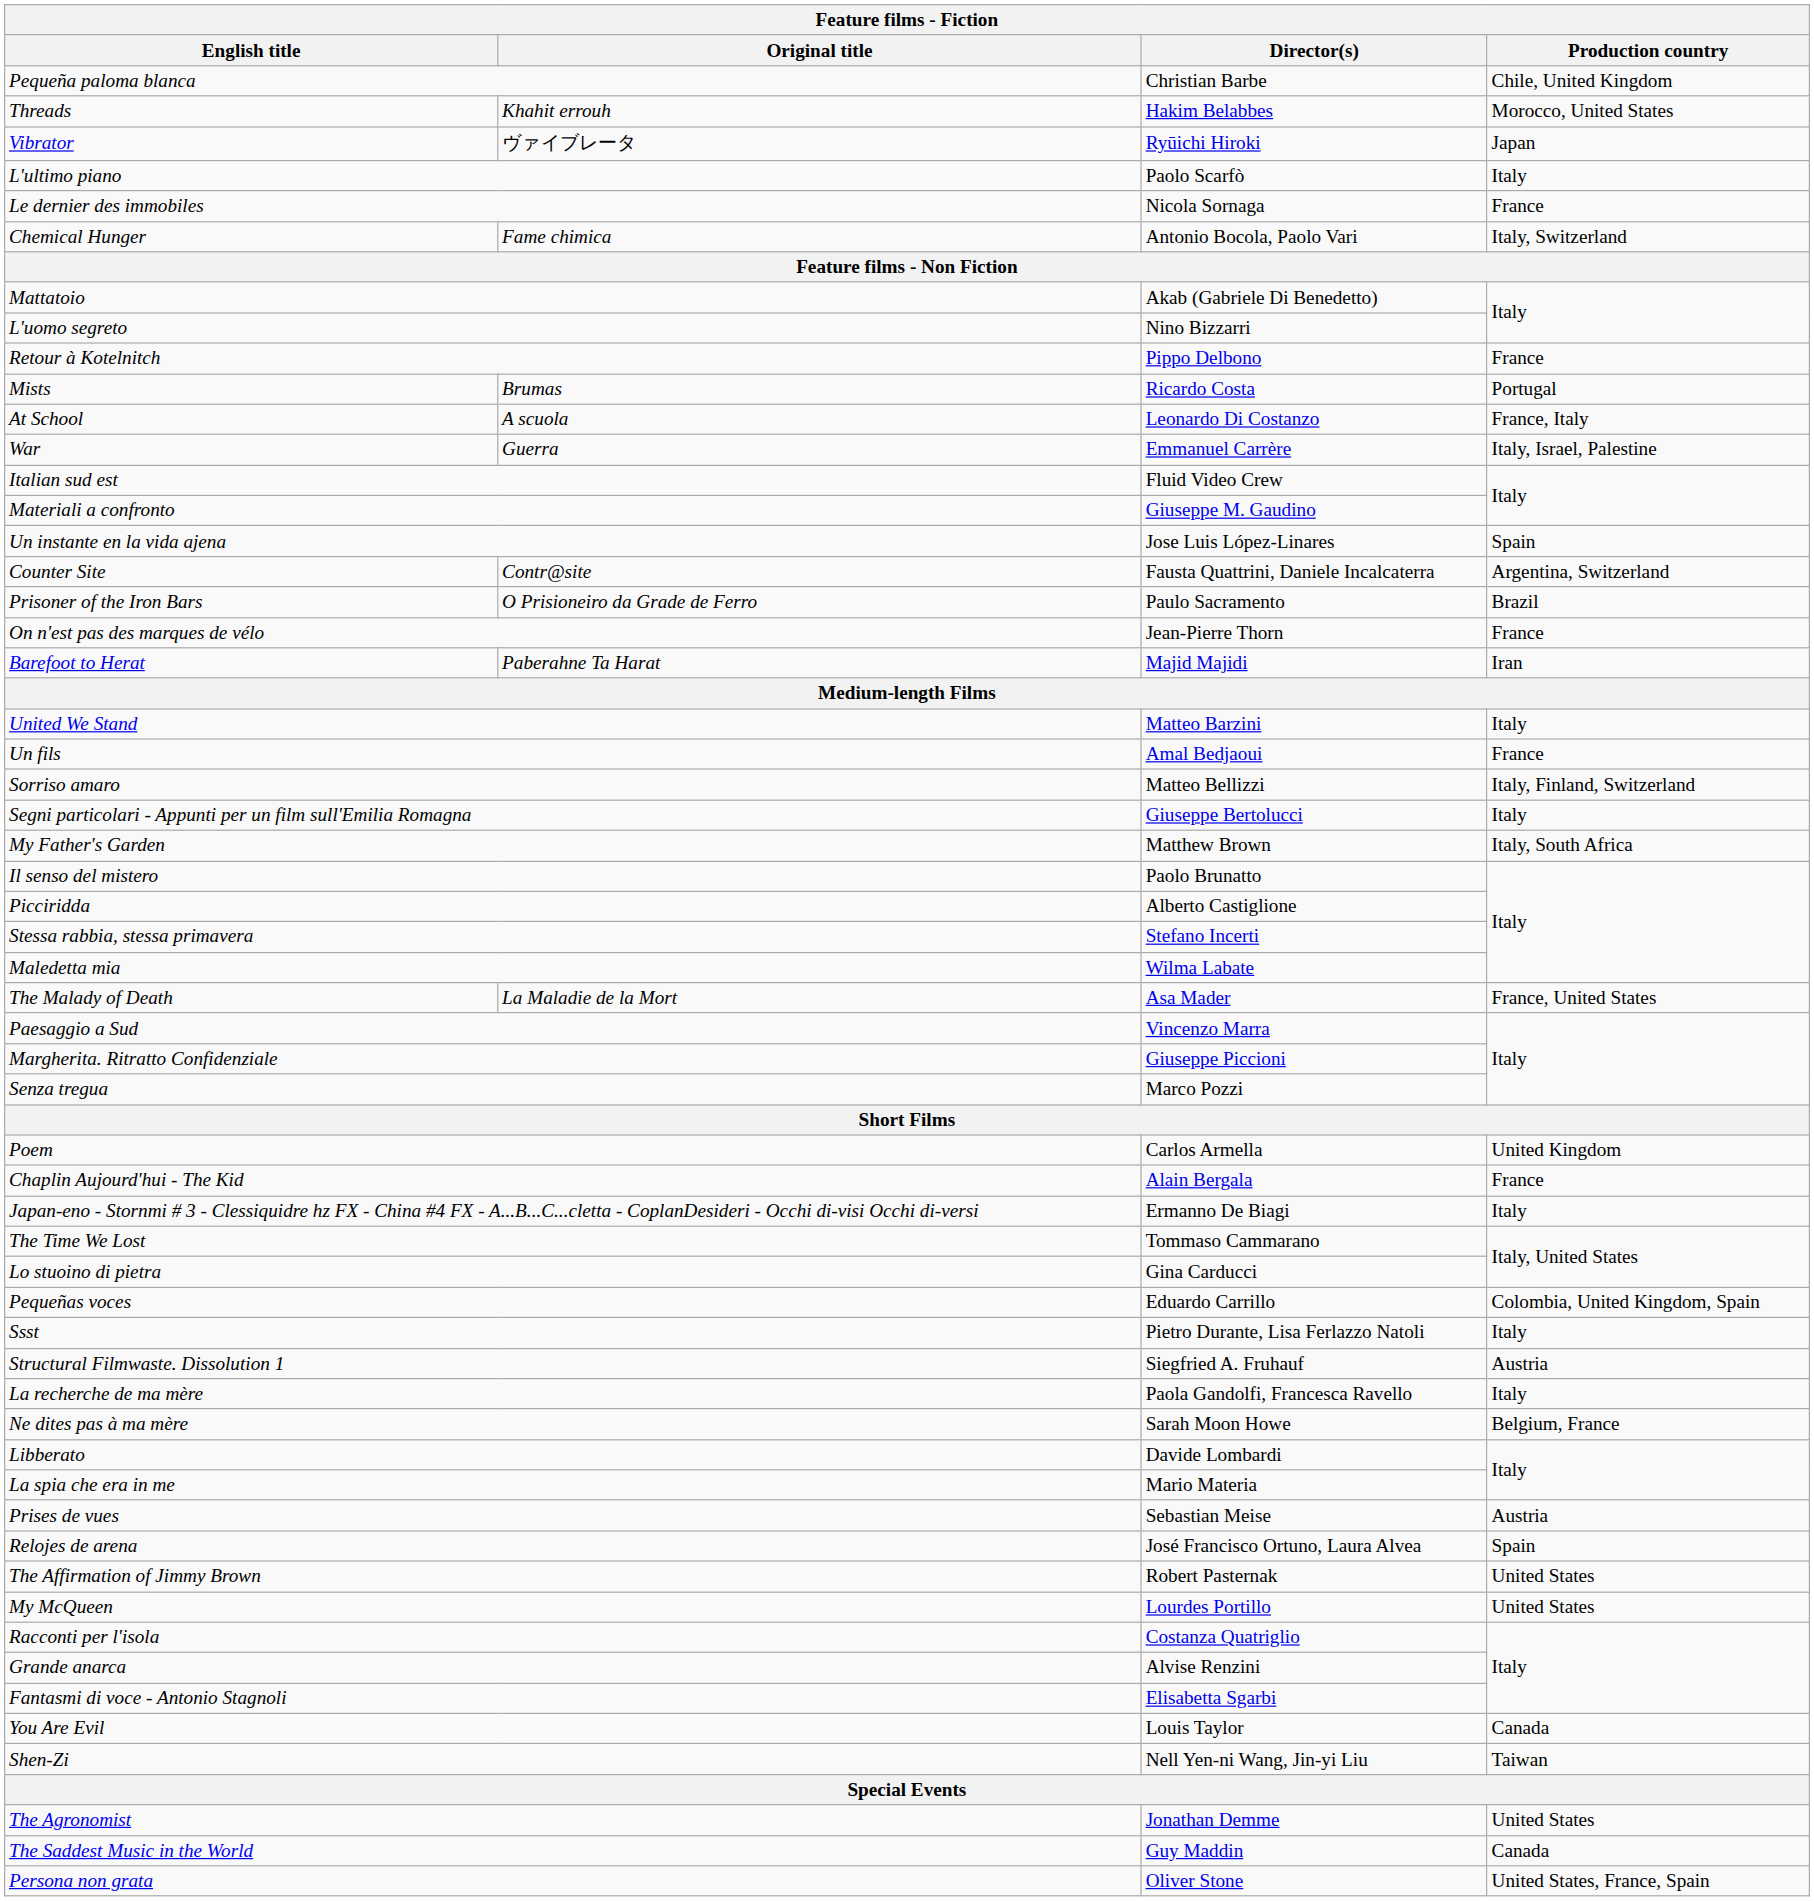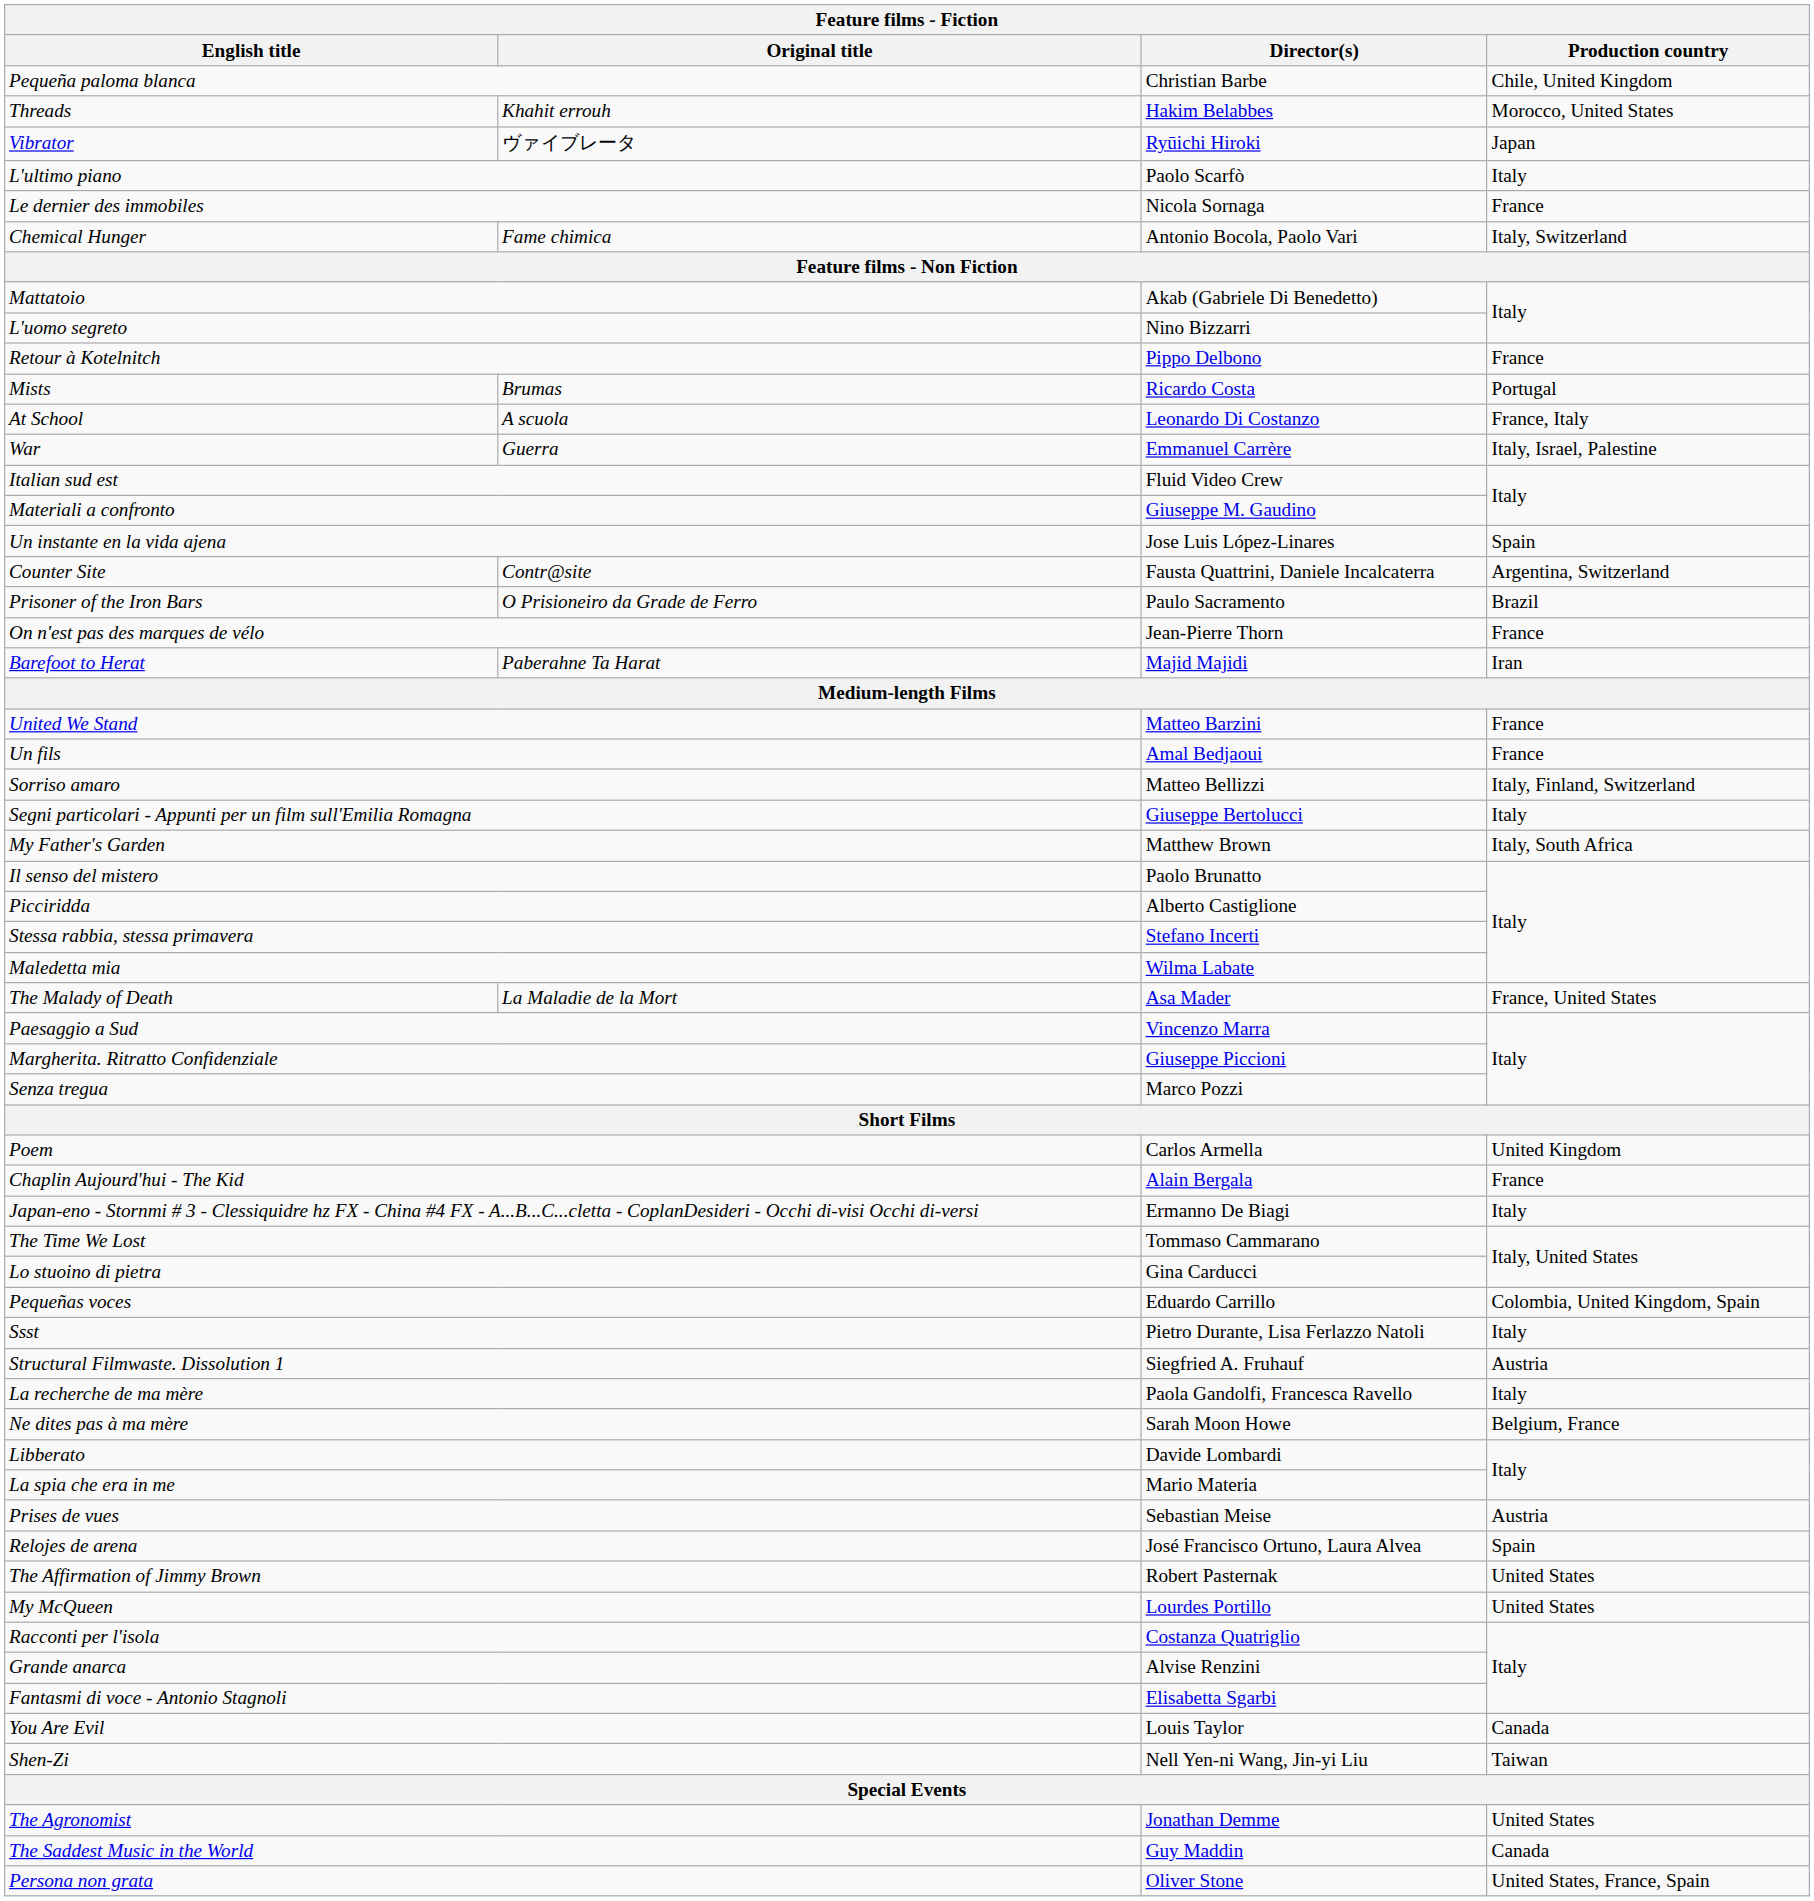United We Stand | Production country: Italy -> France
